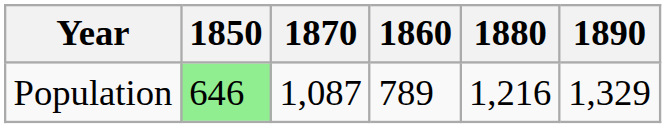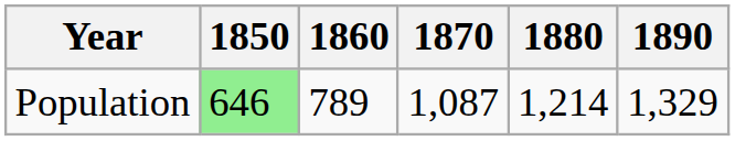columns swapped: 1860 <-> 1870
Population | 1880: 1,216 -> 1,214
